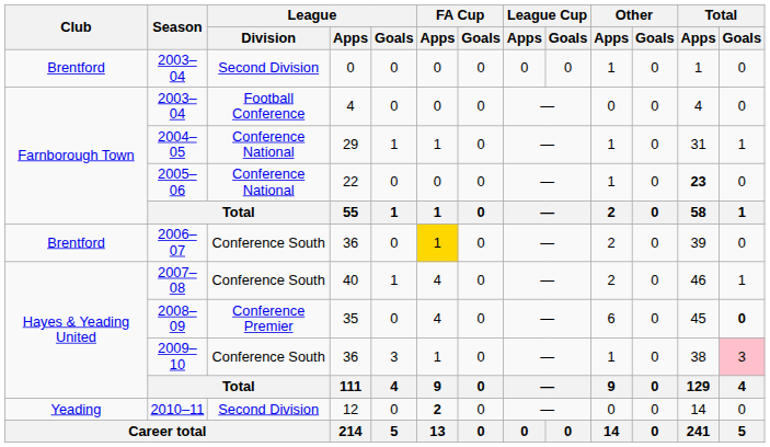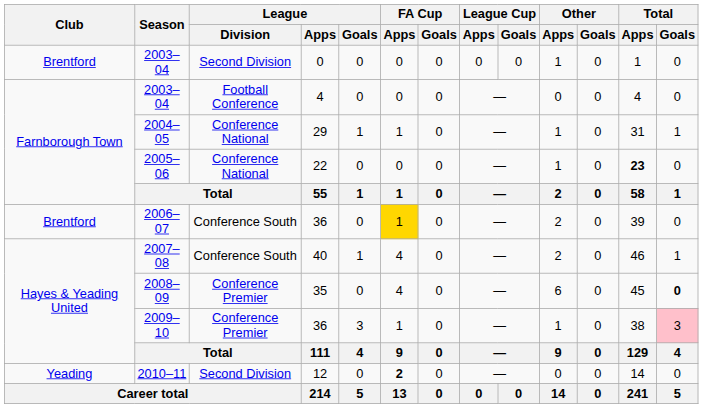2009–10 | League / Division: Conference South -> Conference Premier
